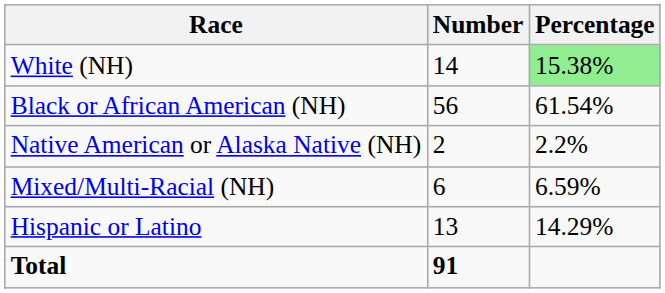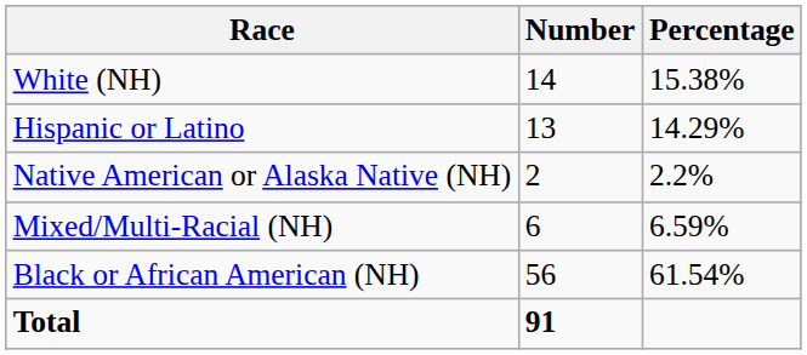White (NH) | Percentage: lightgreen background -> no background
rows swapped: Black or African American (NH) <-> Hispanic or Latino
